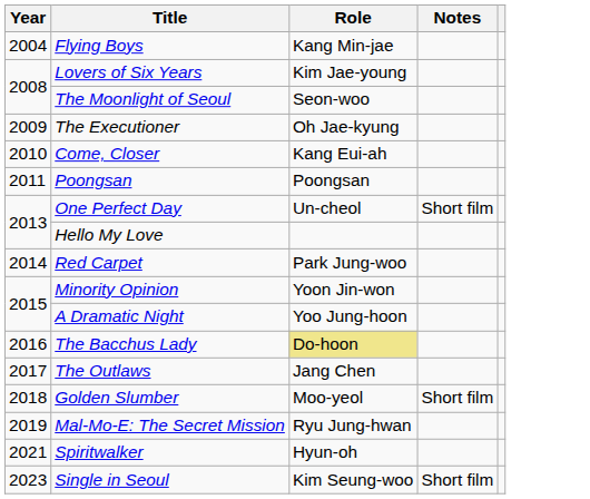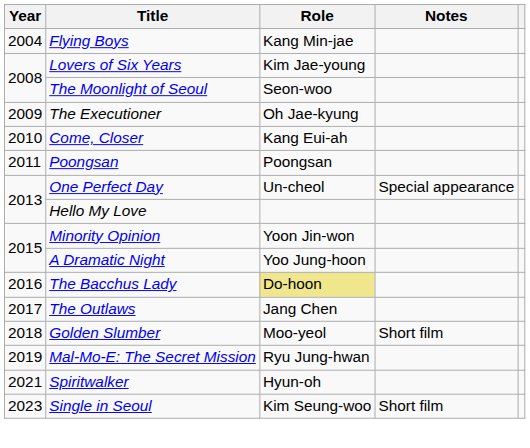One Perfect Day | Notes: Short film -> Special appearance
- row: 2014 | Red Carpet | Park Jung-woo
